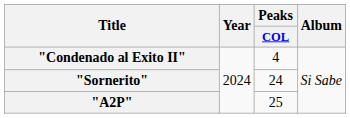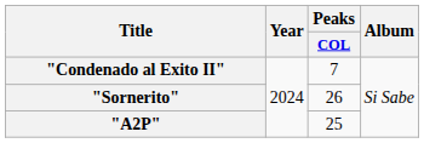"Condenado al Exito II" | Peaks / COL: 4 -> 7
"Sornerito" | Peaks / COL: 24 -> 26
